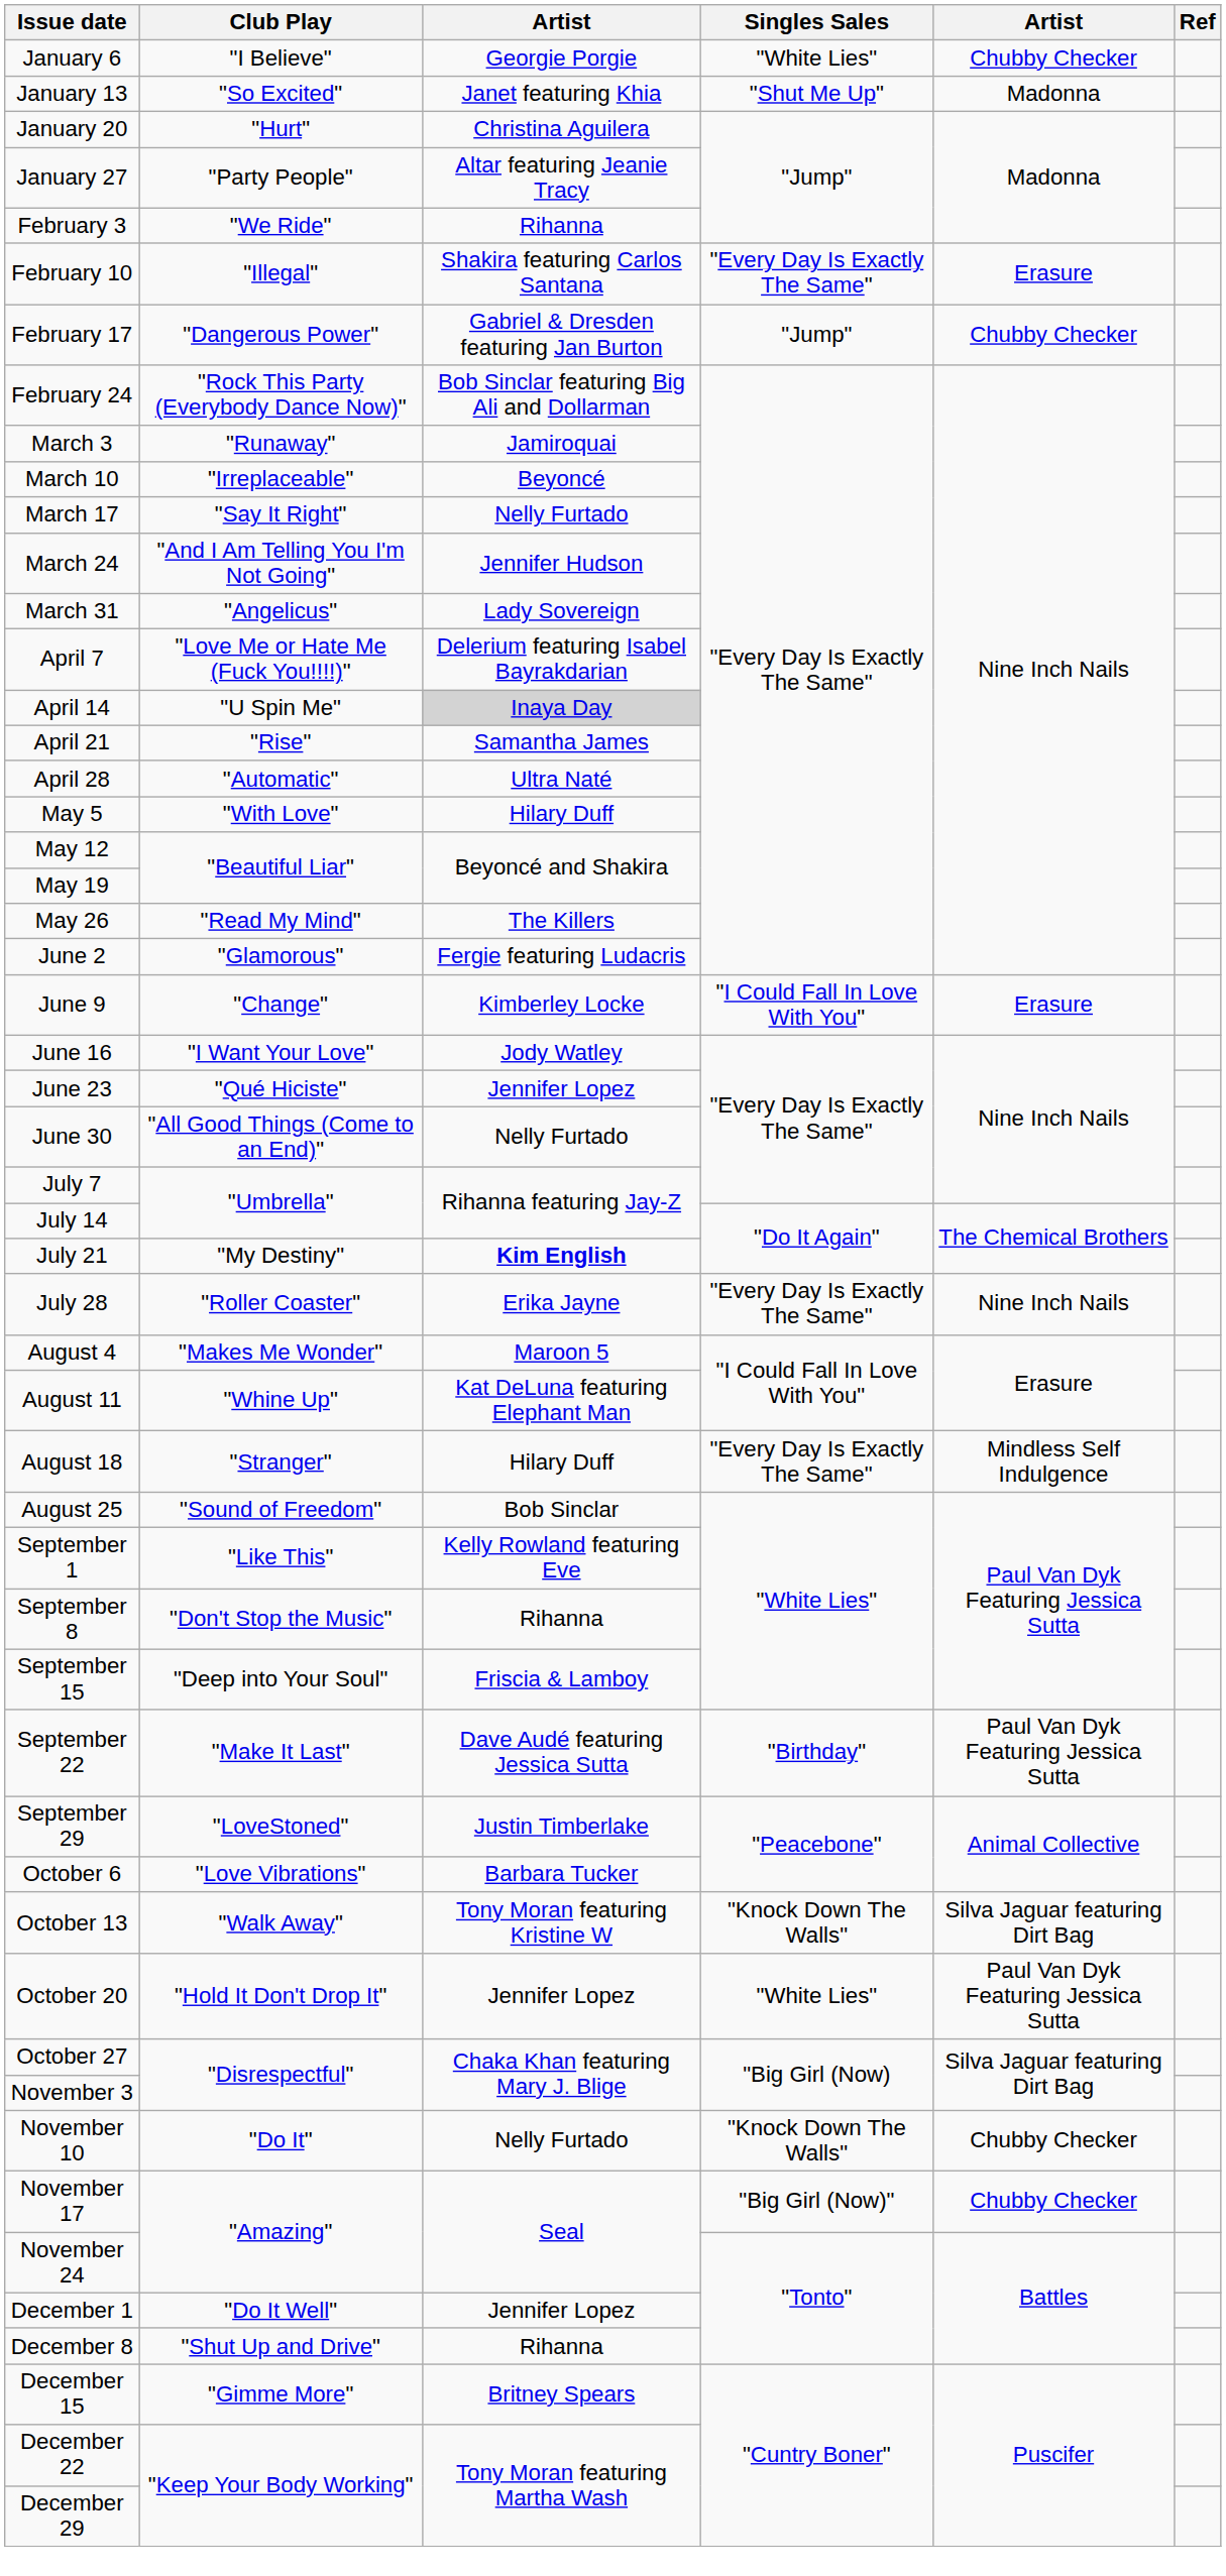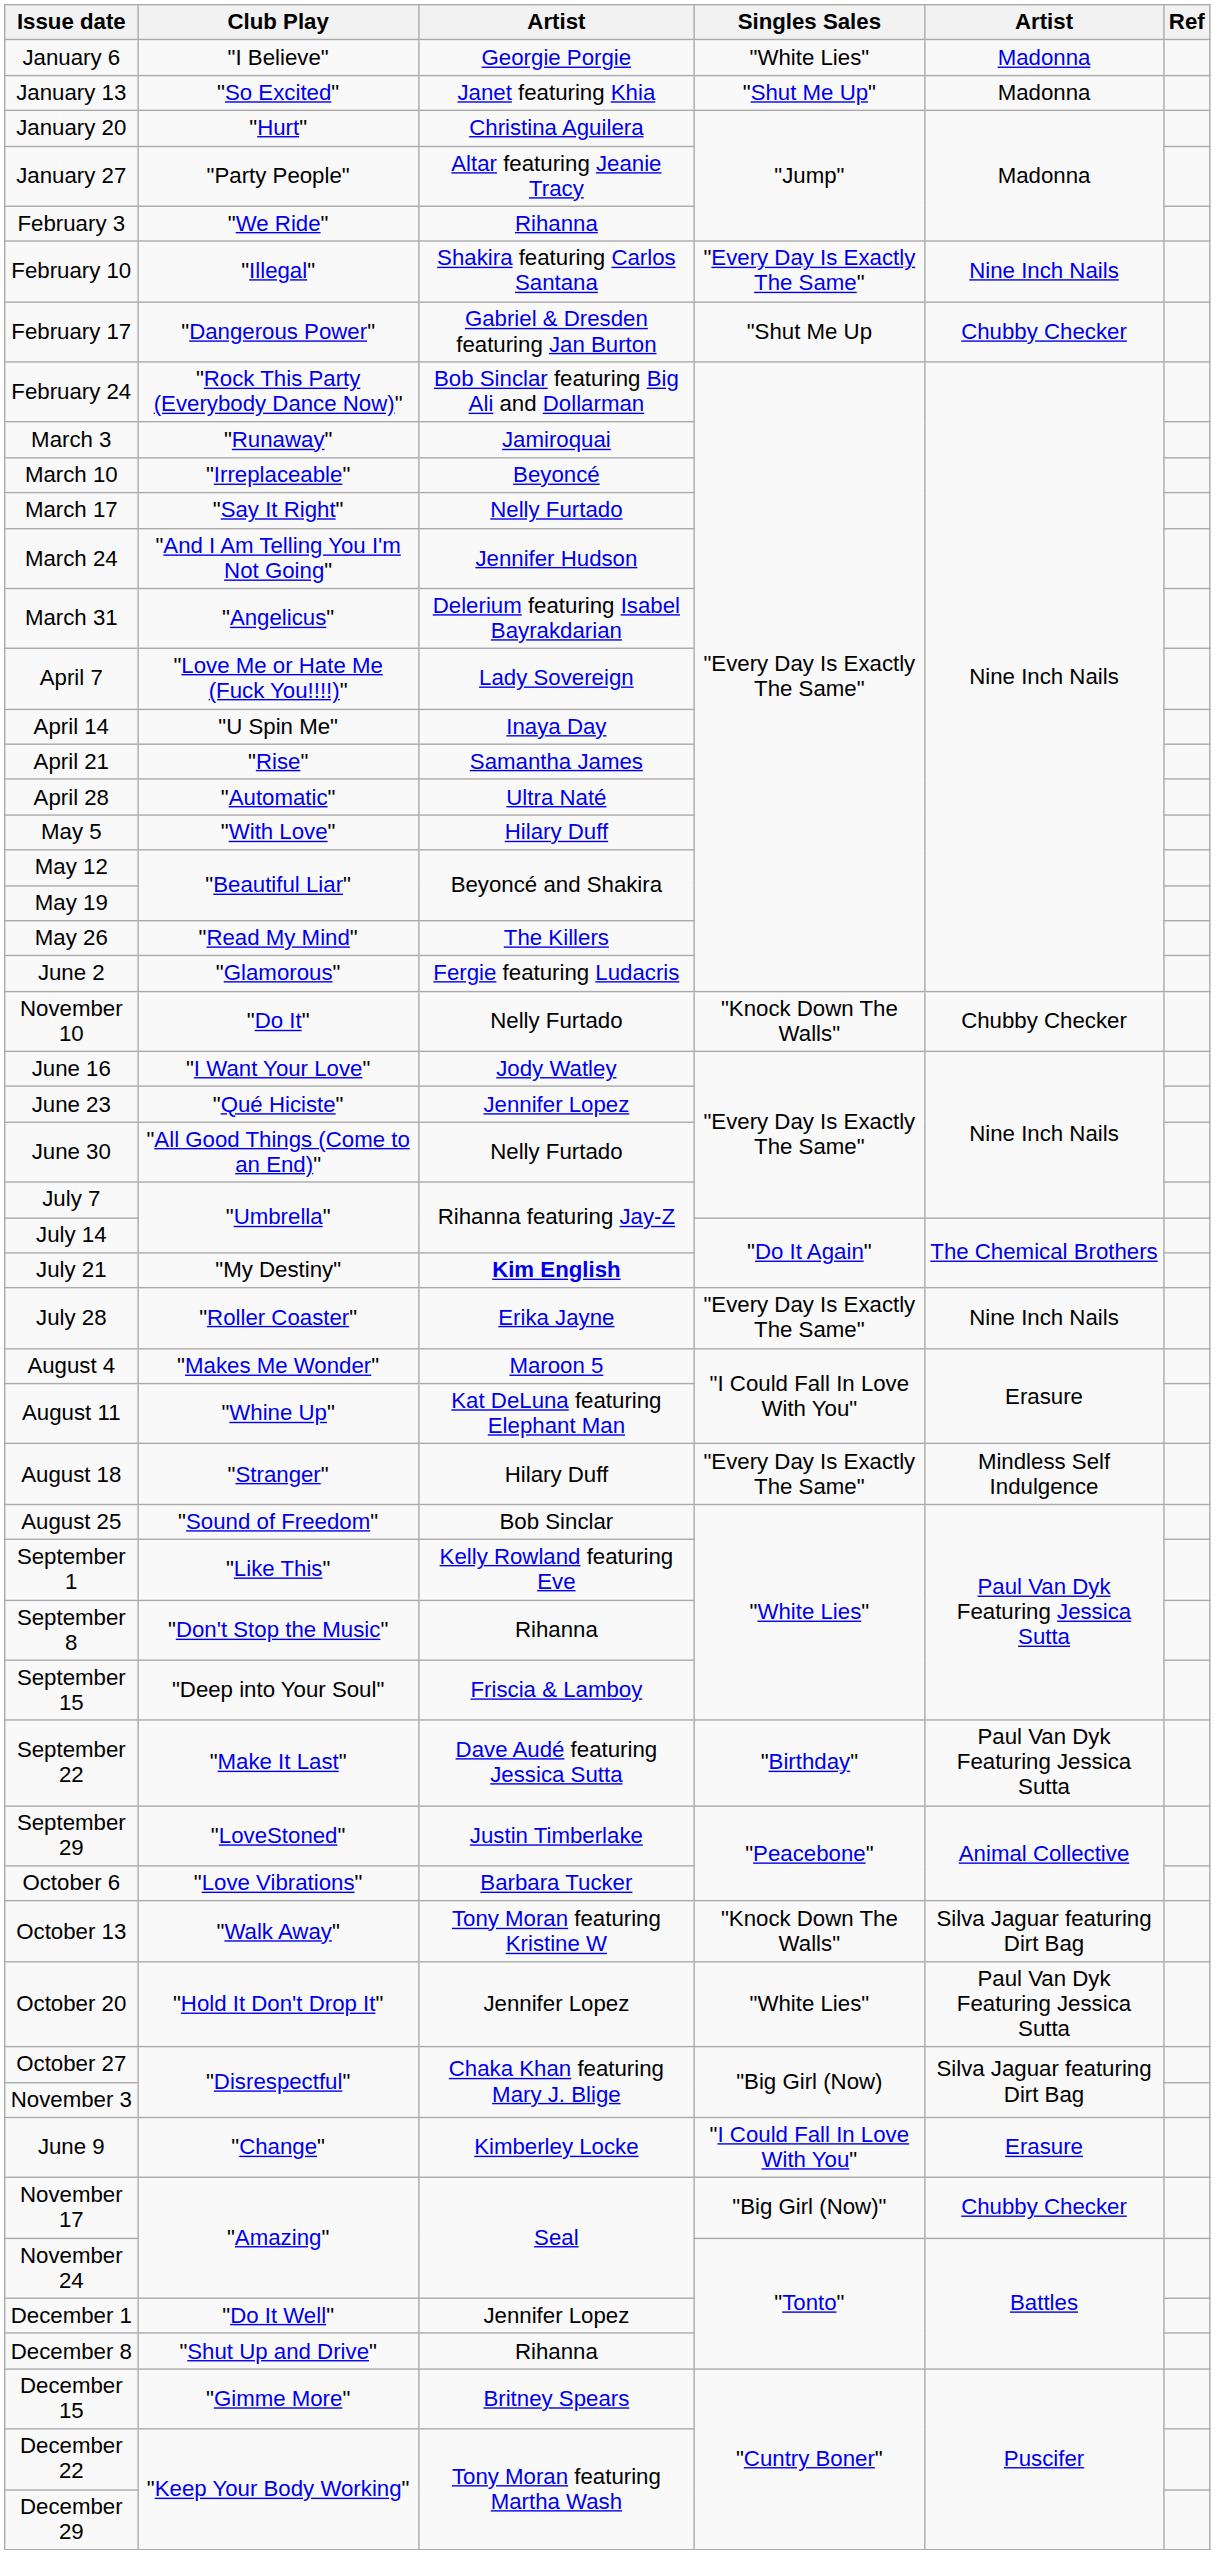January 6 | column 5: Chubby Checker -> Madonna
February 10 | column 5: Erasure -> Nine Inch Nails
February 17 | Singles Sales: "Jump" -> "Shut Me Up
March 31 | column 3: Lady Sovereign -> Delerium featuring Isabel Bayrakdarian
April 7 | column 3: Delerium featuring Isabel Bayrakdarian -> Lady Sovereign
April 14 | column 3: lightgrey background -> no background
rows swapped: June 9 <-> November 10
